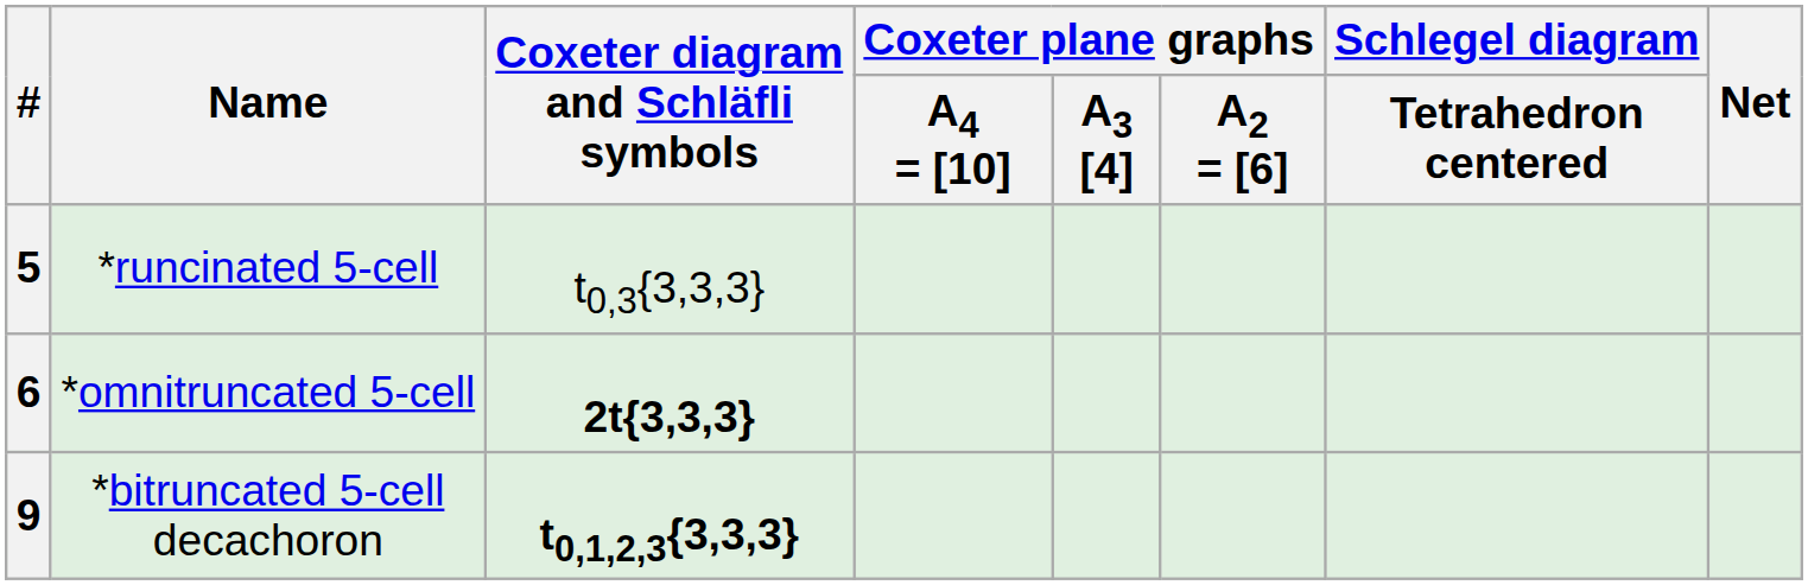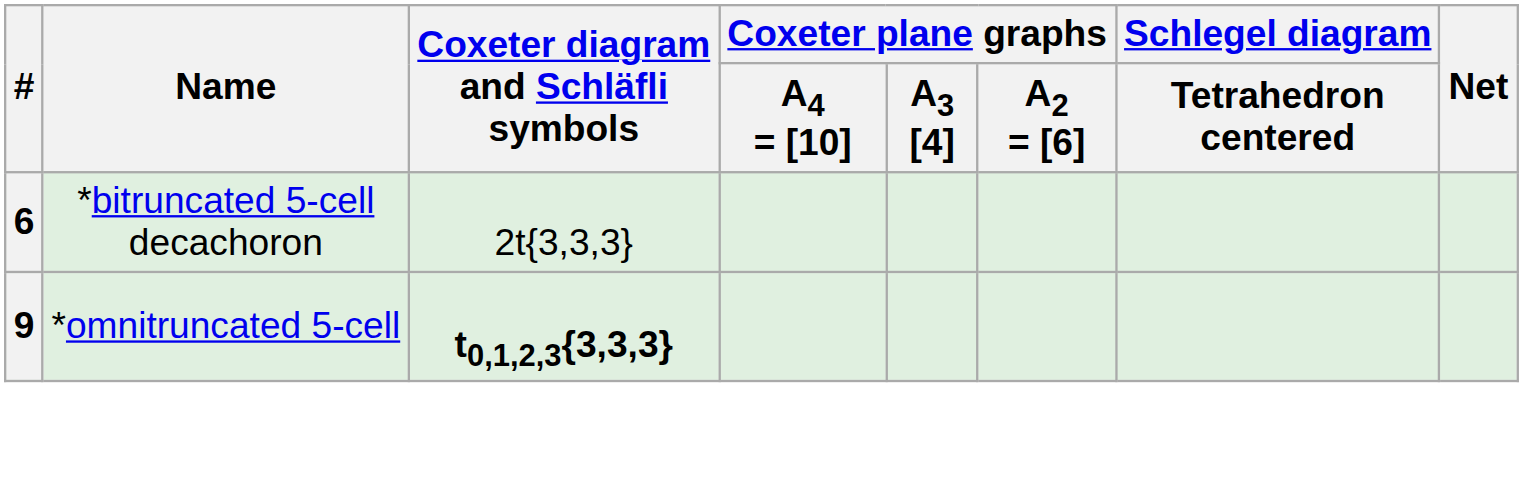- row: 5 | *runcinated 5-cell | t0,3{3,3,3}
6 | Name: *omnitruncated 5-cell -> *bitruncated 5-cell decachoron
6 | Coxeter diagram and Schläfli symbols: bold -> normal
9 | Name: *bitruncated 5-cell decachoron -> *omnitruncated 5-cell
